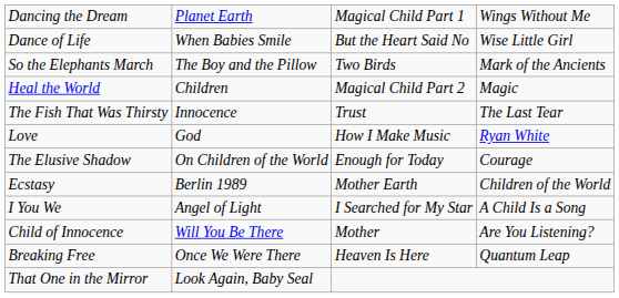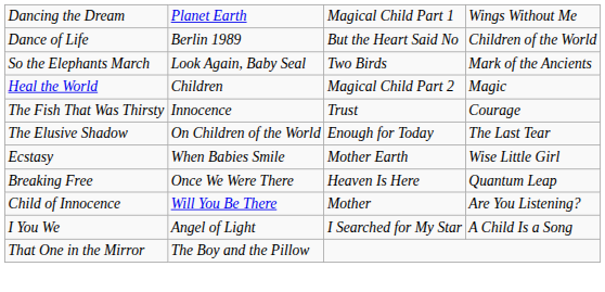Dance of Life | column 2: When Babies Smile -> Berlin 1989
Dance of Life | column 4: Wise Little Girl -> Children of the World
So the Elephants March | column 2: The Boy and the Pillow -> Look Again, Baby Seal
The Fish That Was Thirsty | column 4: The Last Tear -> Courage
- row: Love | God | How I Make Music | Ryan White
The Elusive Shadow | column 4: Courage -> The Last Tear
Ecstasy | column 2: Berlin 1989 -> When Babies Smile
Ecstasy | column 4: Children of the World -> Wise Little Girl
rows swapped: I You We <-> Breaking Free
That One in the Mirror | column 2: Look Again, Baby Seal -> The Boy and the Pillow
